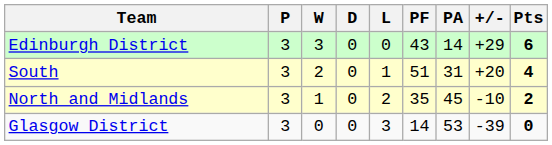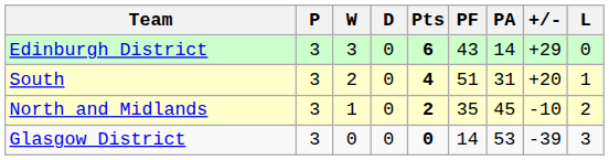columns swapped: L <-> Pts
